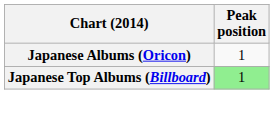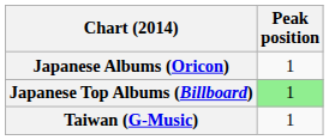+ row: Taiwan (G-Music) | 1
